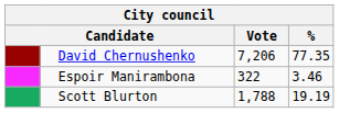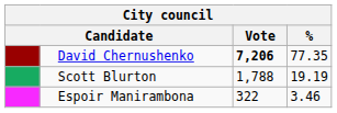David Chernushenko | Vote: normal -> bold
rows swapped: Scott Blurton <-> Espoir Manirambona
